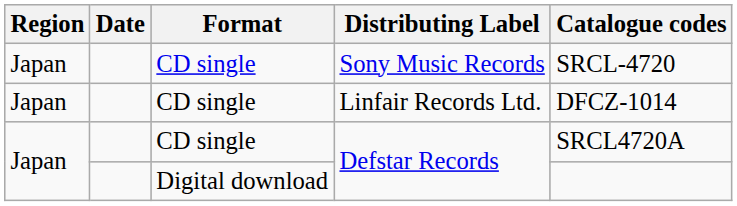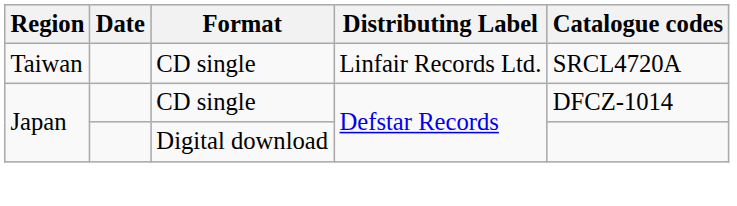- row: Japan | CD single | Sony Music Records | SRCL-4720
Linfair Records Ltd. | Region: Japan -> Taiwan
Linfair Records Ltd. | Catalogue codes: DFCZ-1014 -> SRCL4720A
CD single / Defstar Records | Catalogue codes: SRCL4720A -> DFCZ-1014
